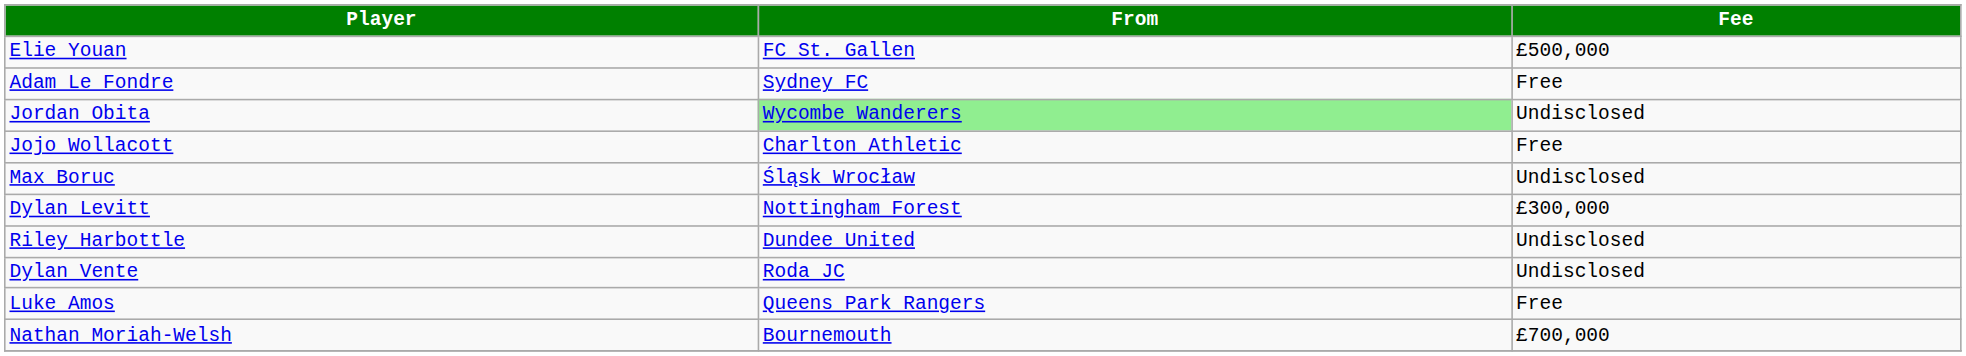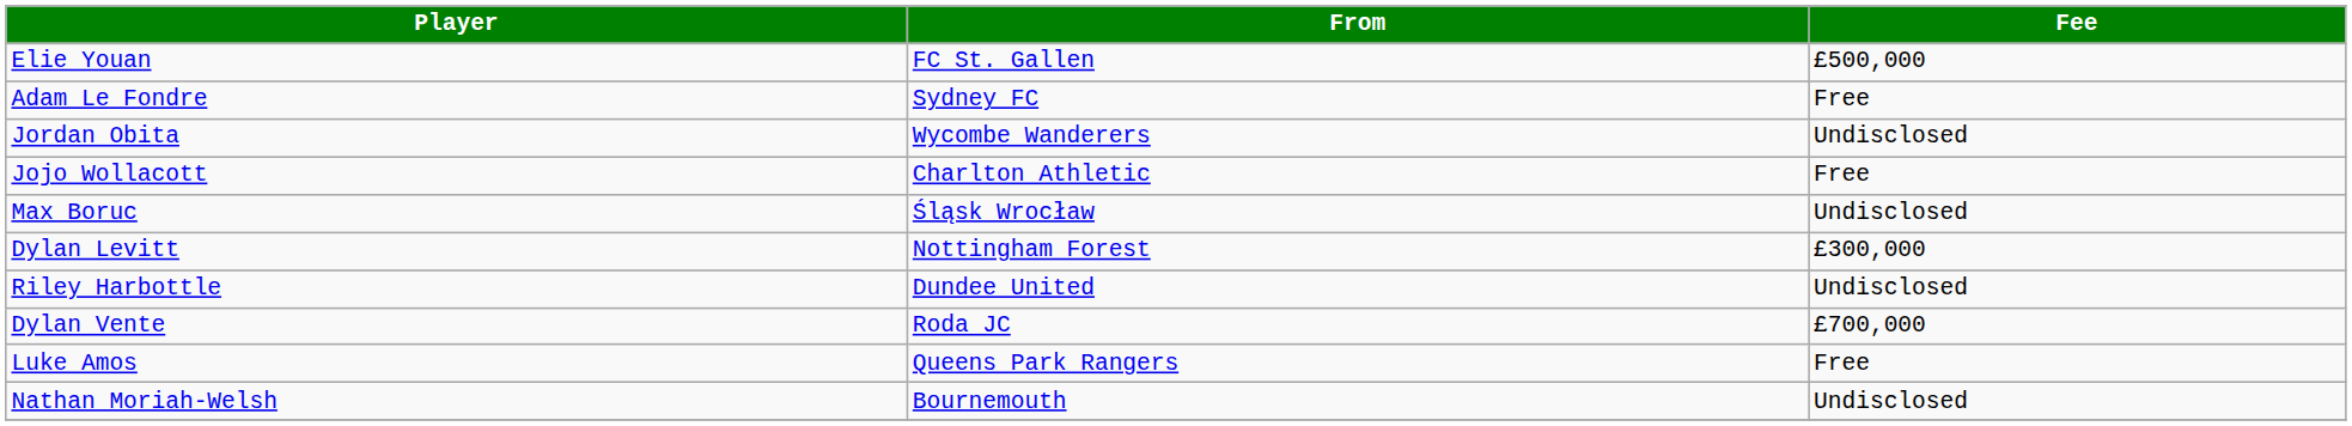Jordan Obita | From: lightgreen background -> no background
Dylan Vente | Fee: Undisclosed -> £700,000
Nathan Moriah-Welsh | Fee: £700,000 -> Undisclosed
